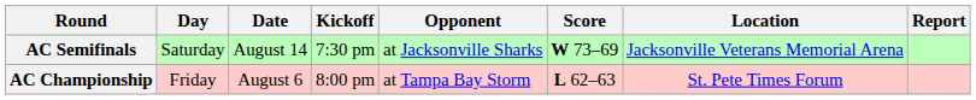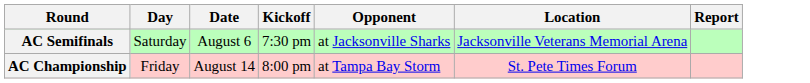- column: Score | W 73–69 | L 62–63
AC Semifinals | Date: August 14 -> August 6
AC Championship | Date: August 6 -> August 14
